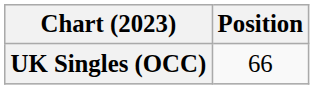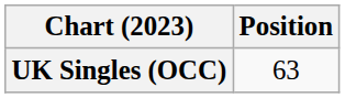UK Singles (OCC) | Position: 66 -> 63
